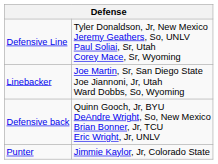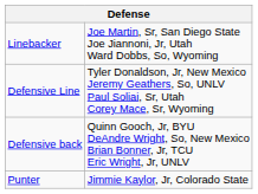rows swapped: Defensive Line <-> Linebacker
